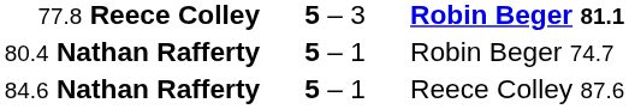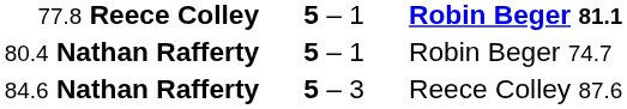77.8 Reece Colley | column 2: 5 – 3 -> 5 – 1
84.6 Nathan Rafferty | column 2: 5 – 1 -> 5 – 3
